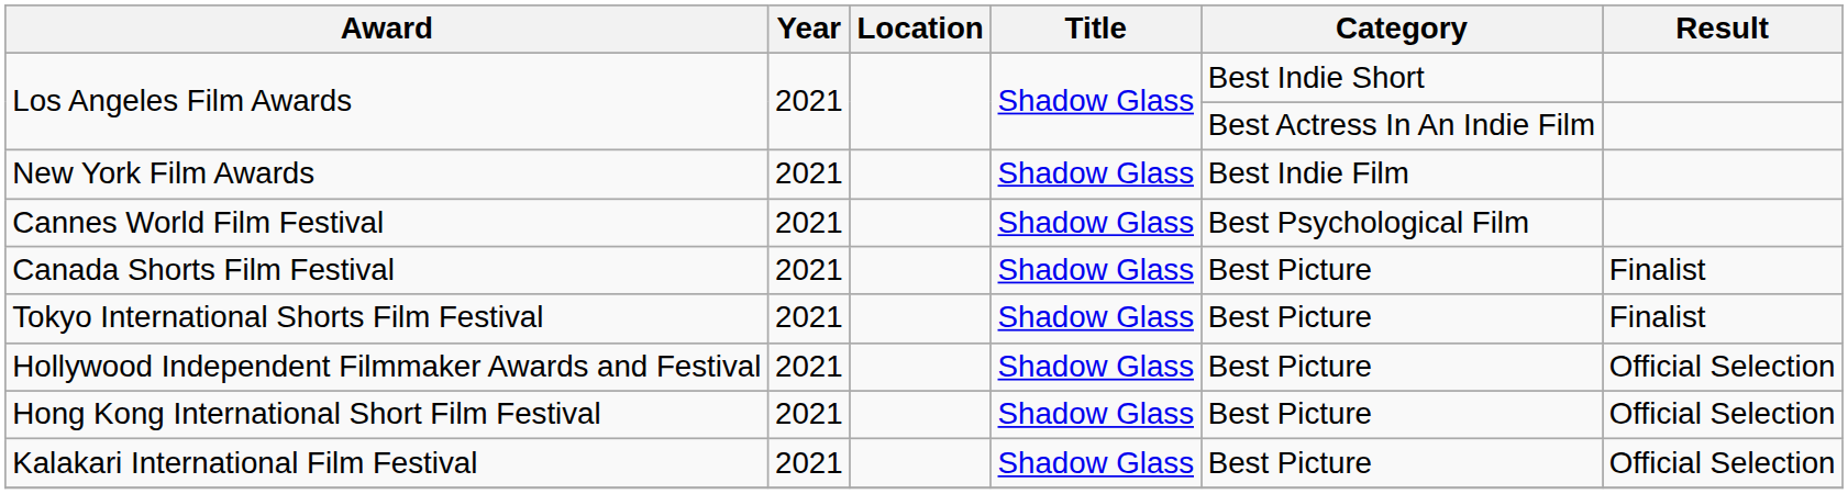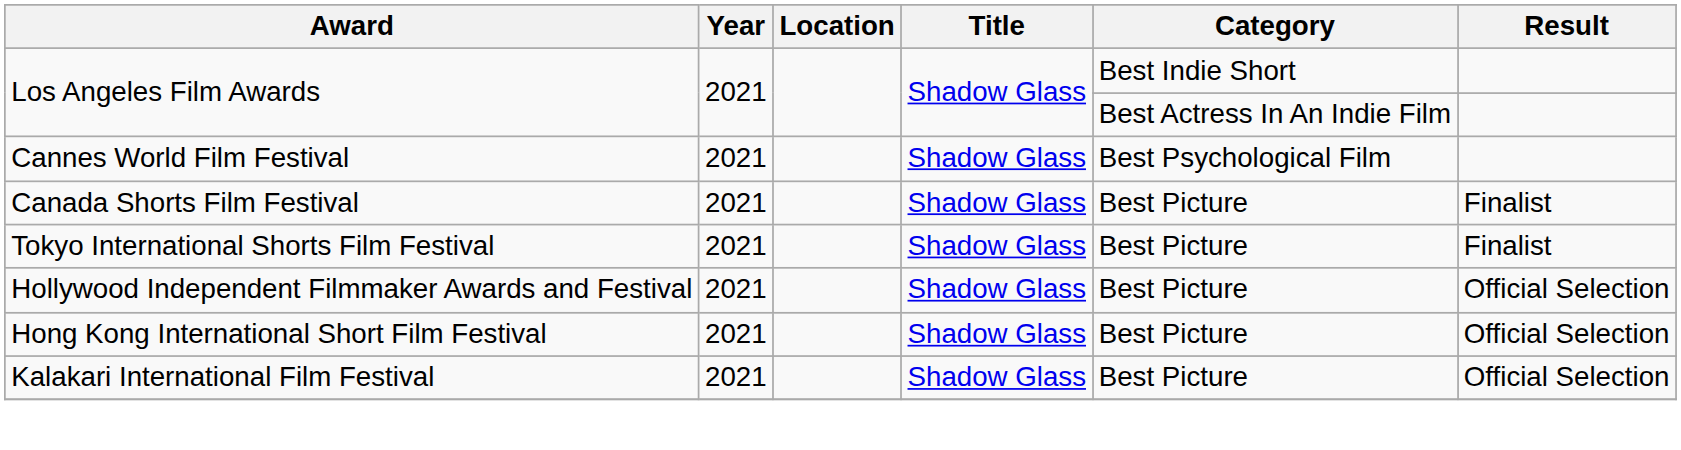- row: New York Film Awards | 2021 | Shadow Glass | Best Indie Film
